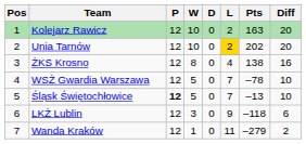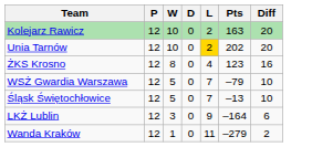- column: Pos | 1 | 2 | 3 | 4 | 5 | 6 | 7
ŻKS Krosno | Pts: 138 -> 123
WSŻ Gwardia Warszawa | Pts: –78 -> –79
Śląsk Świętochłowice | P: bold -> normal
LKŻ Lublin | Pts: –118 -> –164
